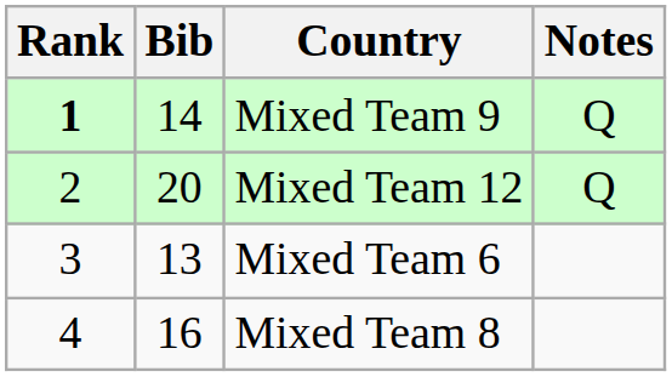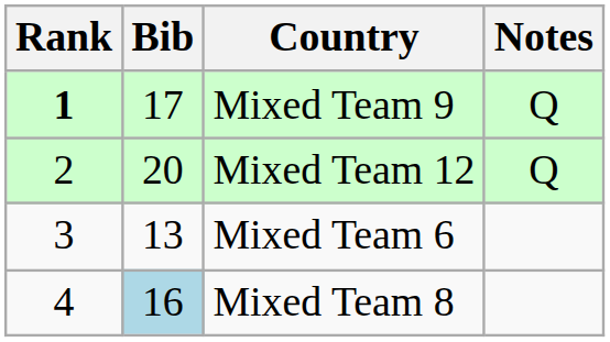Mixed Team 9 | Bib: 14 -> 17
Mixed Team 8 | Bib: no background -> lightblue background
